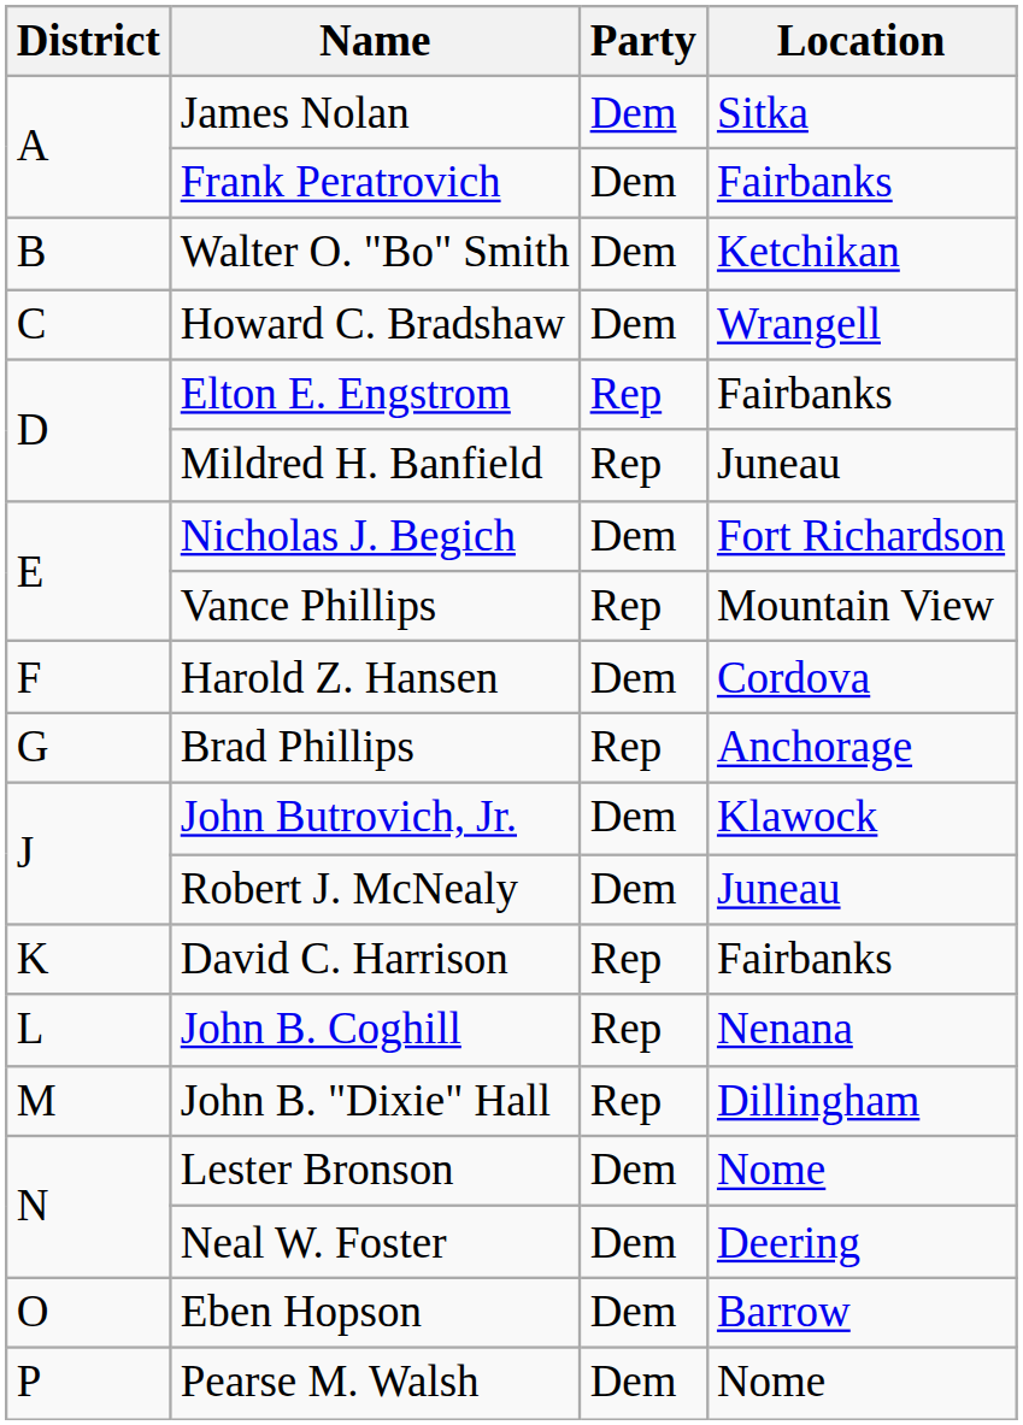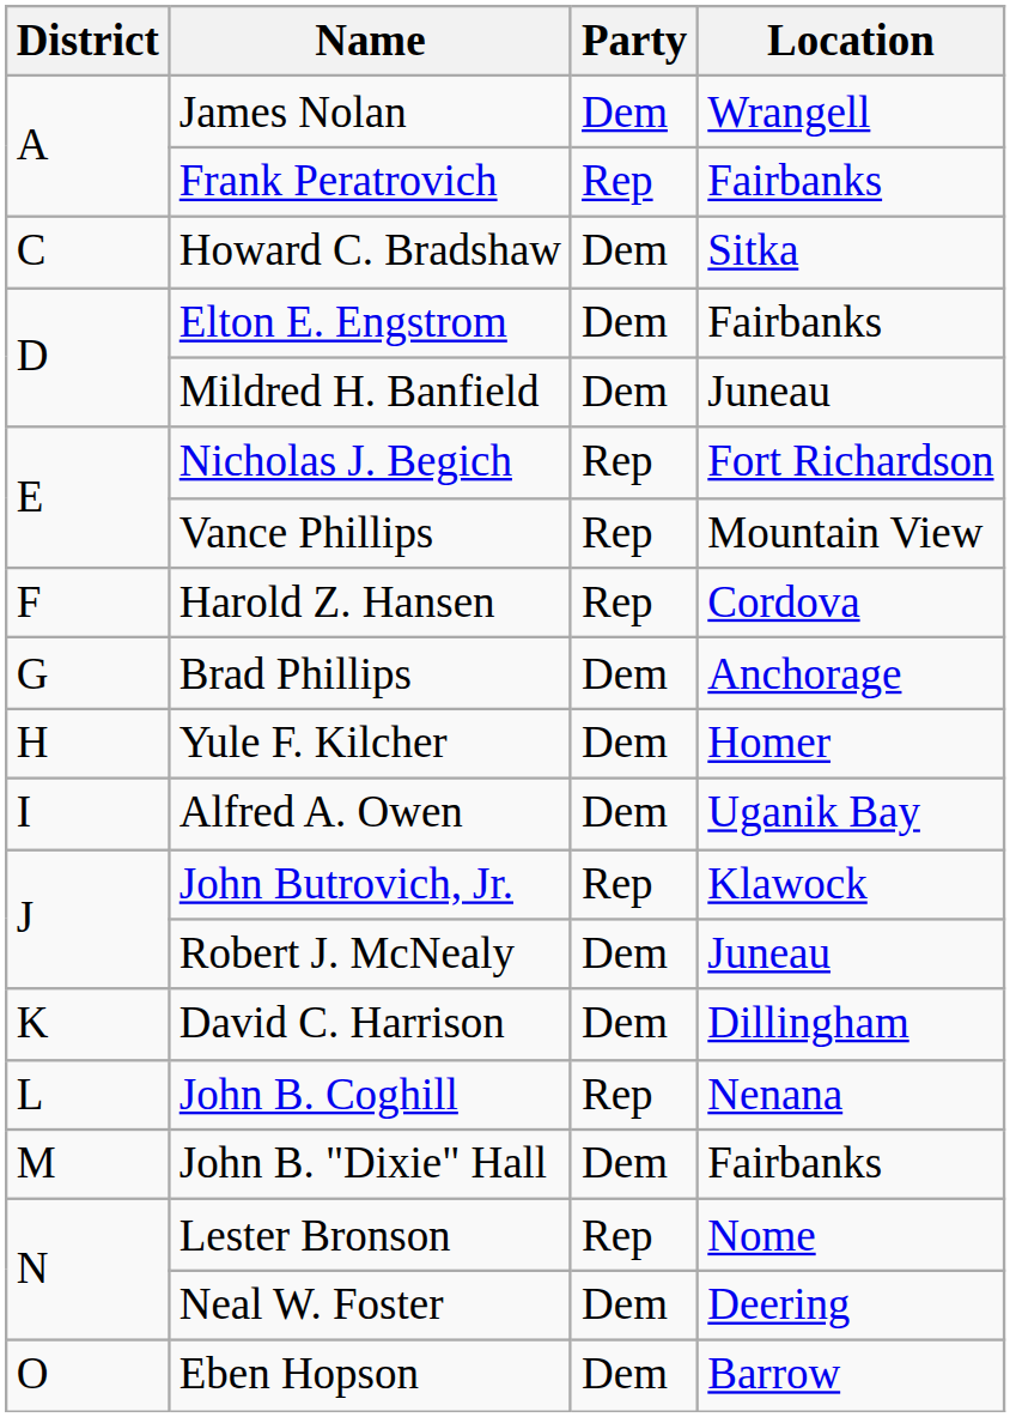James Nolan | Location: Sitka -> Wrangell
Frank Peratrovich | Party: Dem -> Rep
- row: B | Walter O. "Bo" Smith | Dem | Ketchikan
Howard C. Bradshaw | Location: Wrangell -> Sitka
Elton E. Engstrom | Party: Rep -> Dem
Mildred H. Banfield | Party: Rep -> Dem
Nicholas J. Begich | Party: Dem -> Rep
Harold Z. Hansen | Party: Dem -> Rep
Brad Phillips | Party: Rep -> Dem
+ row: H | Yule F. Kilcher | Dem | Homer
+ row: I | Alfred A. Owen | Dem | Uganik Bay
John Butrovich, Jr. | Party: Dem -> Rep
David C. Harrison | Party: Rep -> Dem
David C. Harrison | Location: Fairbanks -> Dillingham
John B. "Dixie" Hall | Party: Rep -> Dem
John B. "Dixie" Hall | Location: Dillingham -> Fairbanks
Lester Bronson | Party: Dem -> Rep
- row: P | Pearse M. Walsh | Dem | Nome
